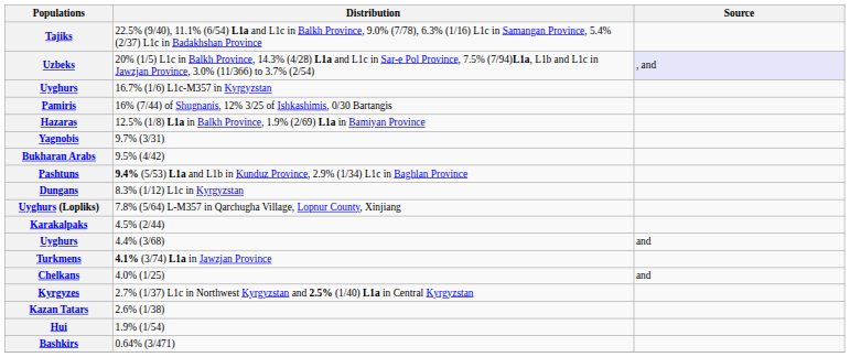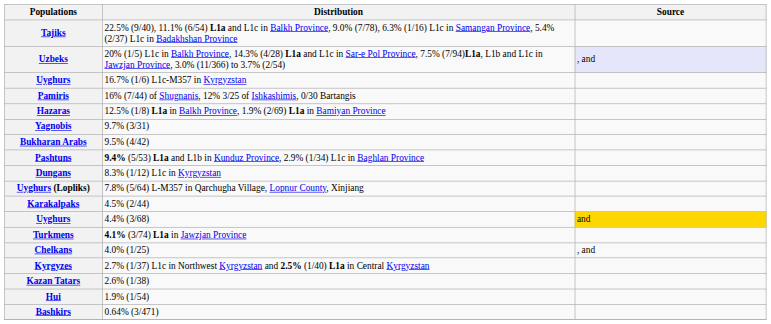Uyghurs / 4.4% (3/68) | Source: no background -> gold background
Chelkans | Source: and -> , and
